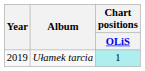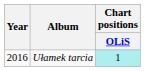Ułamek tarcia | Year: 2019 -> 2016
